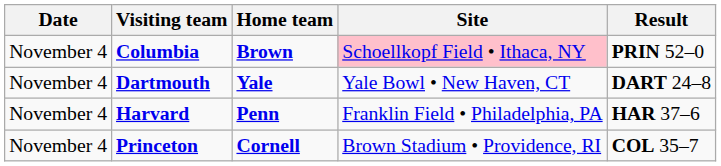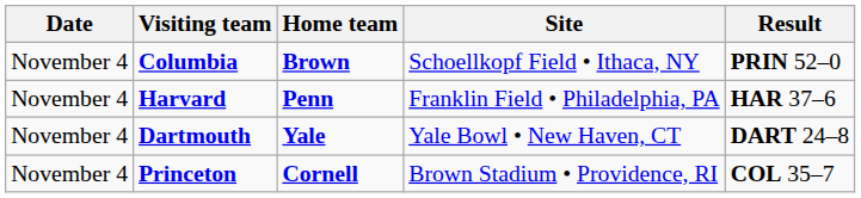Columbia | Site: pink background -> no background
rows swapped: Harvard <-> Dartmouth
